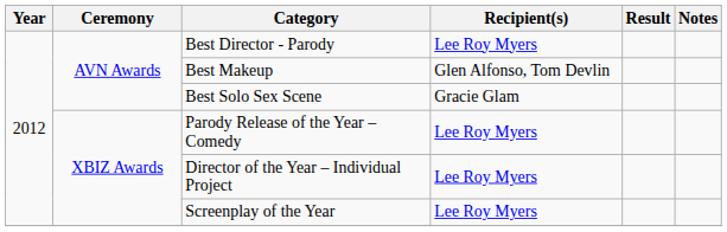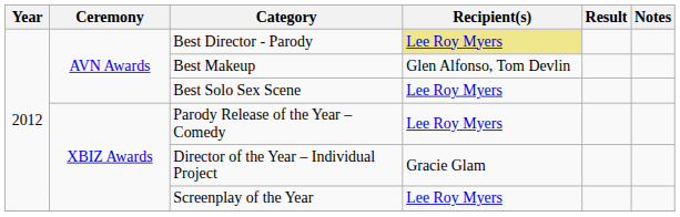Best Director - Parody | Recipient(s): no background -> khaki background
Best Solo Sex Scene | Recipient(s): Gracie Glam -> Lee Roy Myers
Director of the Year – Individual Project | Recipient(s): Lee Roy Myers -> Gracie Glam
